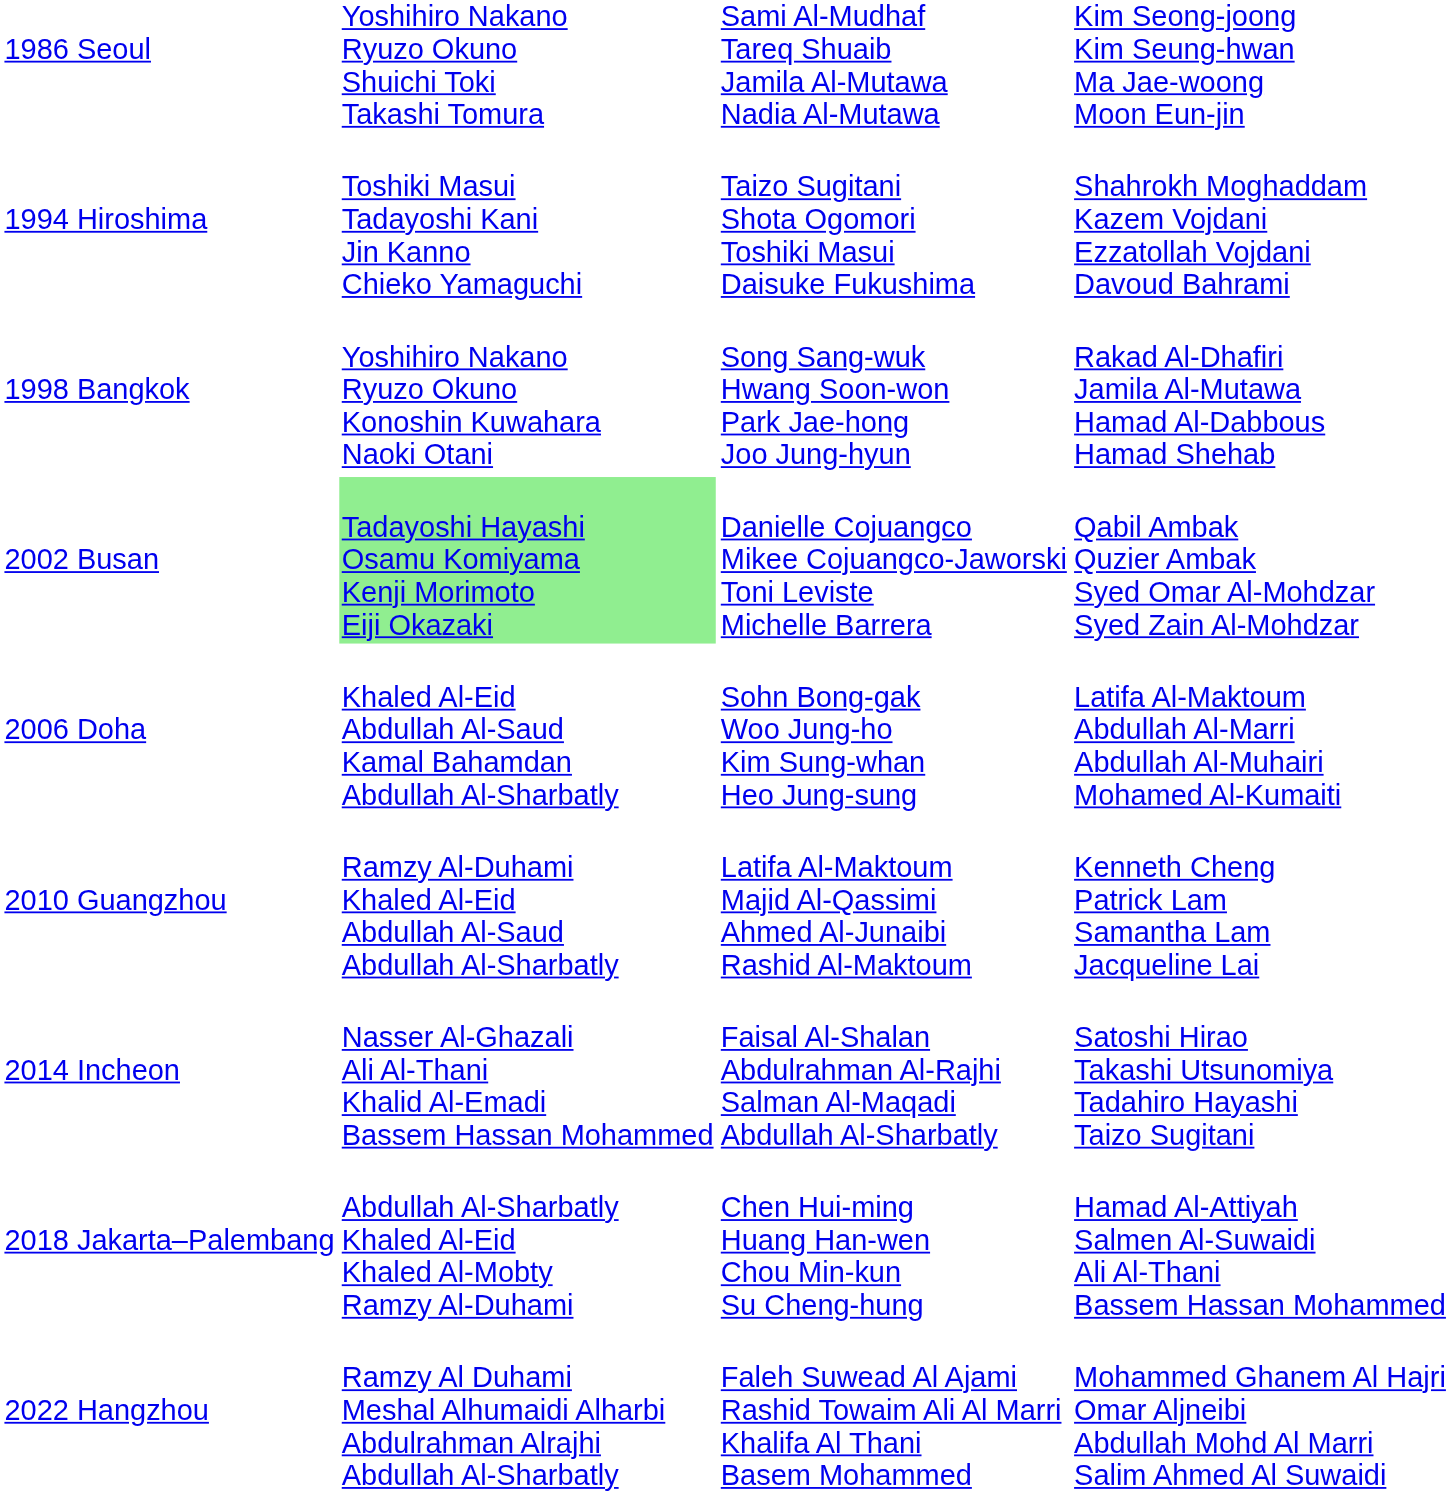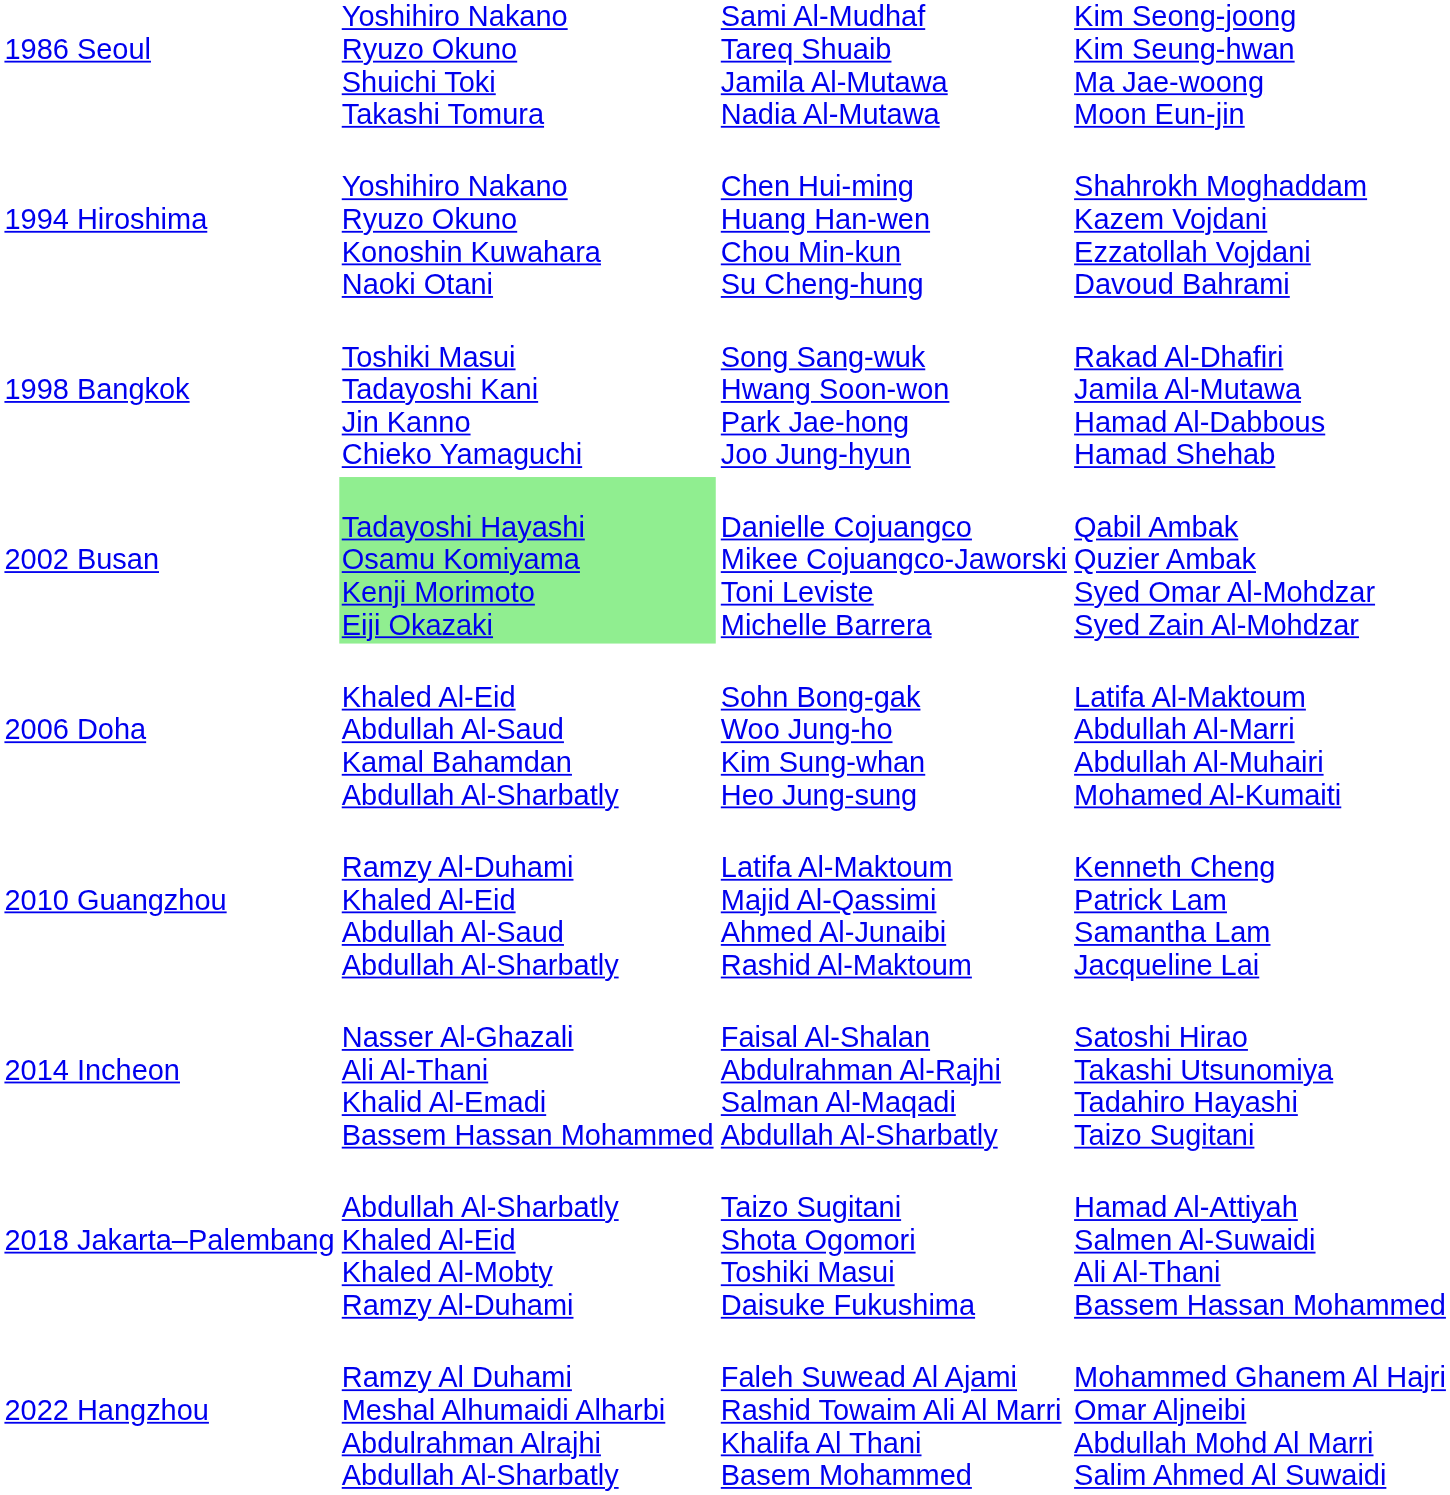1994 Hiroshima | column 2: Toshiki Masui Tadayoshi Kani Jin Kanno Chieko Yamaguchi -> Yoshihiro Nakano Ryuzo Okuno Konoshin Kuwahara Naoki Otani
1994 Hiroshima | column 3: Taizo Sugitani Shota Ogomori Toshiki Masui Daisuke Fukushima -> Chen Hui-ming Huang Han-wen Chou Min-kun Su Cheng-hung
1998 Bangkok | column 2: Yoshihiro Nakano Ryuzo Okuno Konoshin Kuwahara Naoki Otani -> Toshiki Masui Tadayoshi Kani Jin Kanno Chieko Yamaguchi
2018 Jakarta–Palembang | column 3: Chen Hui-ming Huang Han-wen Chou Min-kun Su Cheng-hung -> Taizo Sugitani Shota Ogomori Toshiki Masui Daisuke Fukushima
